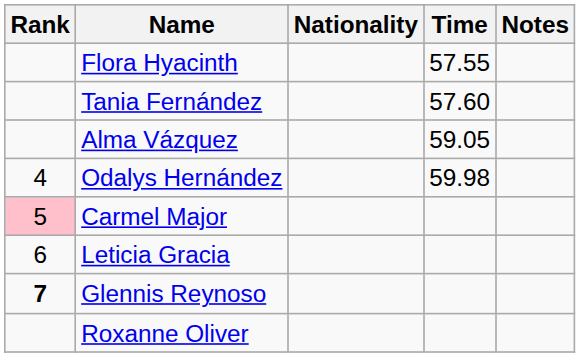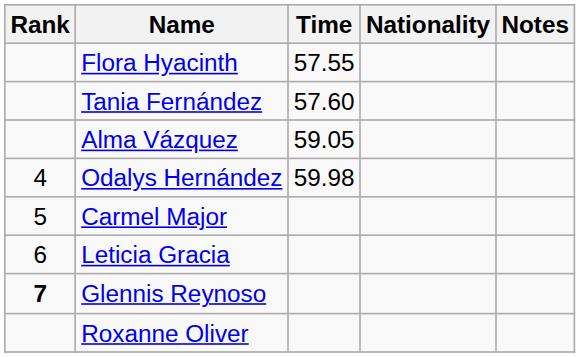columns swapped: Nationality <-> Time
Carmel Major | Rank: pink background -> no background
